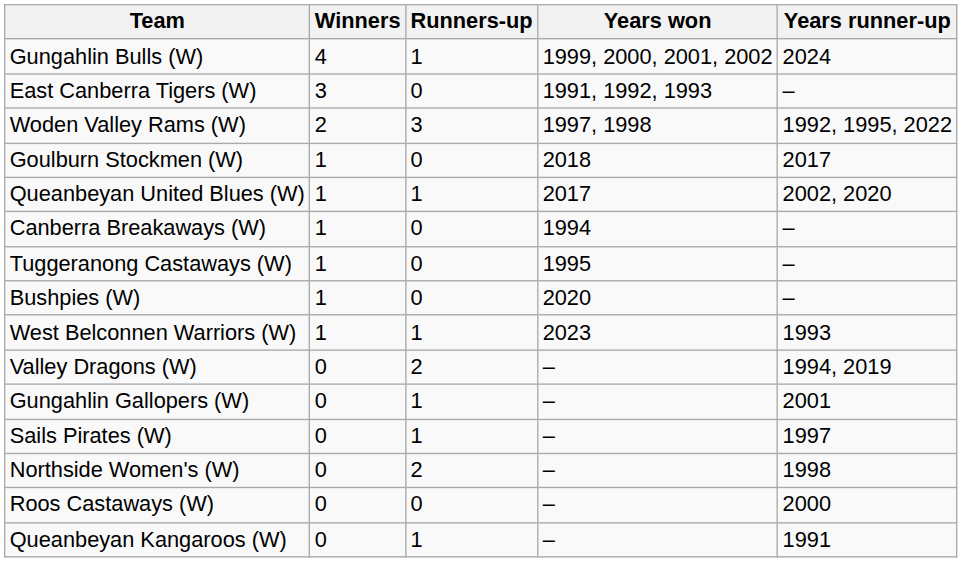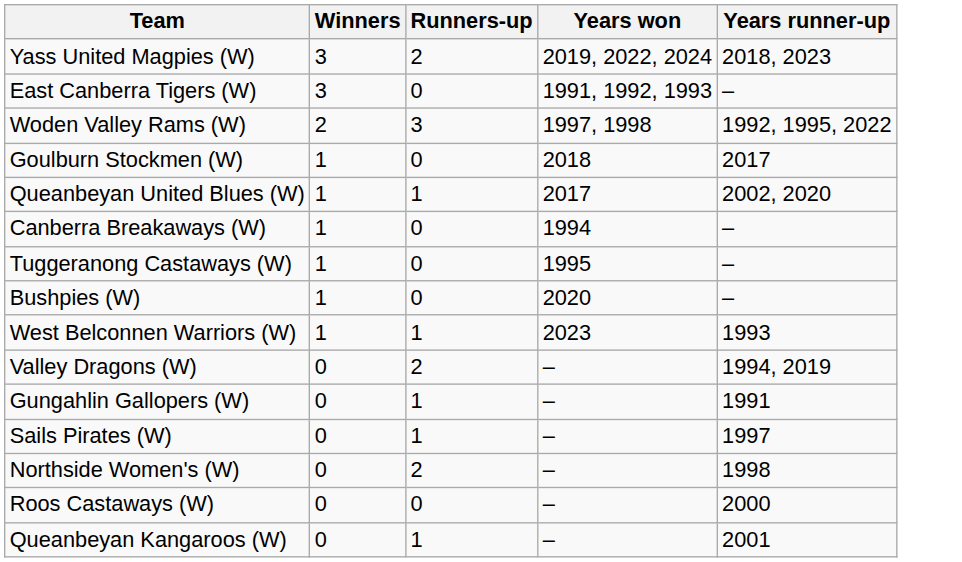- row: Gungahlin Bulls (W) | 4 | 1 | 1999, 2000, 2001, 2002 | 2024
+ row: Yass United Magpies (W) | 3 | 2 | 2019, 2022, 2024 | 2018, 2023
Gungahlin Gallopers (W) | Years runner-up: 2001 -> 1991
Queanbeyan Kangaroos (W) | Years runner-up: 1991 -> 2001
